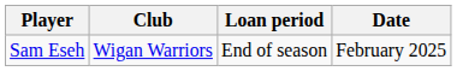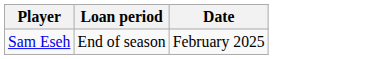- column: Club | Wigan Warriors
